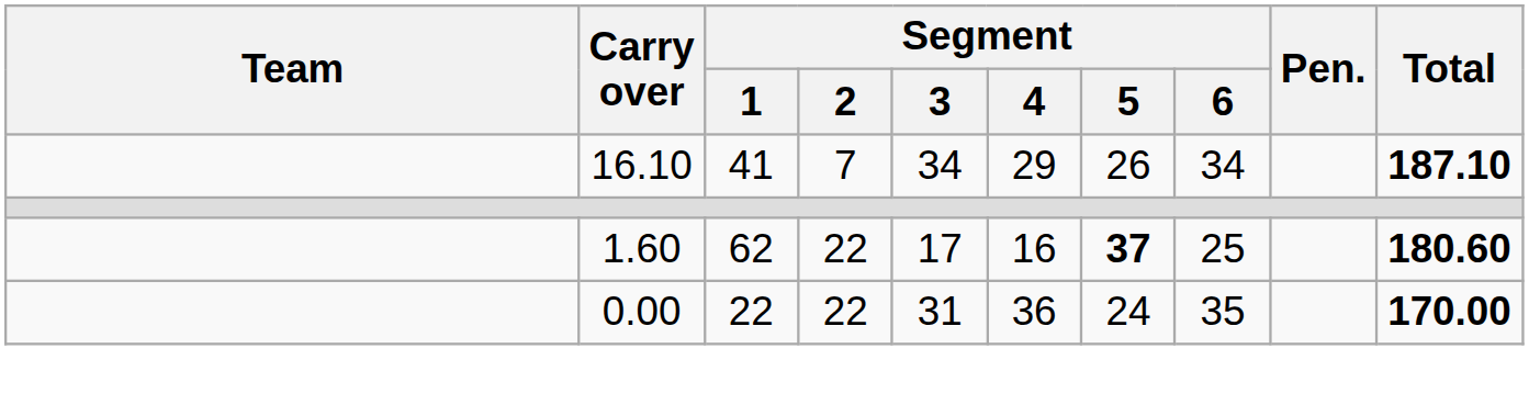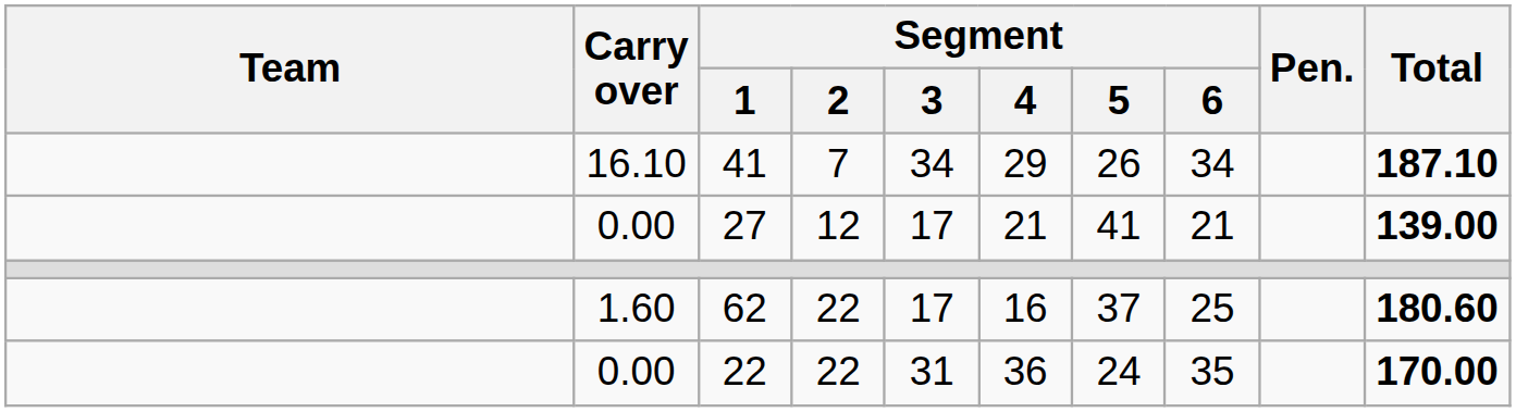+ row: 0.00 | 27 | 12 | 17 | 21 | 41 | 21 | 139.00
62 | Segment / 5: bold -> normal
